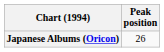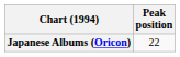Japanese Albums (Oricon) | Peak position: 26 -> 22
